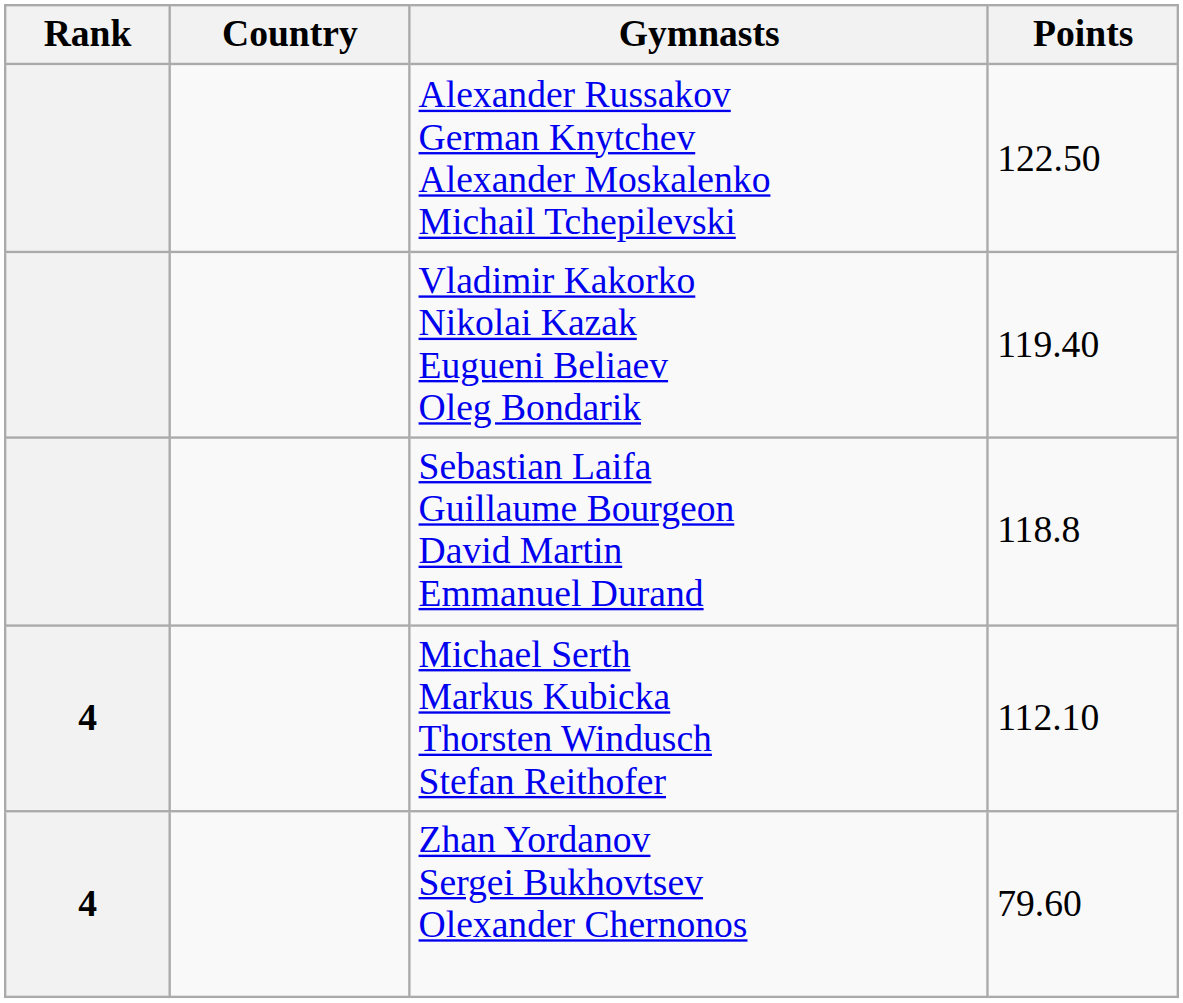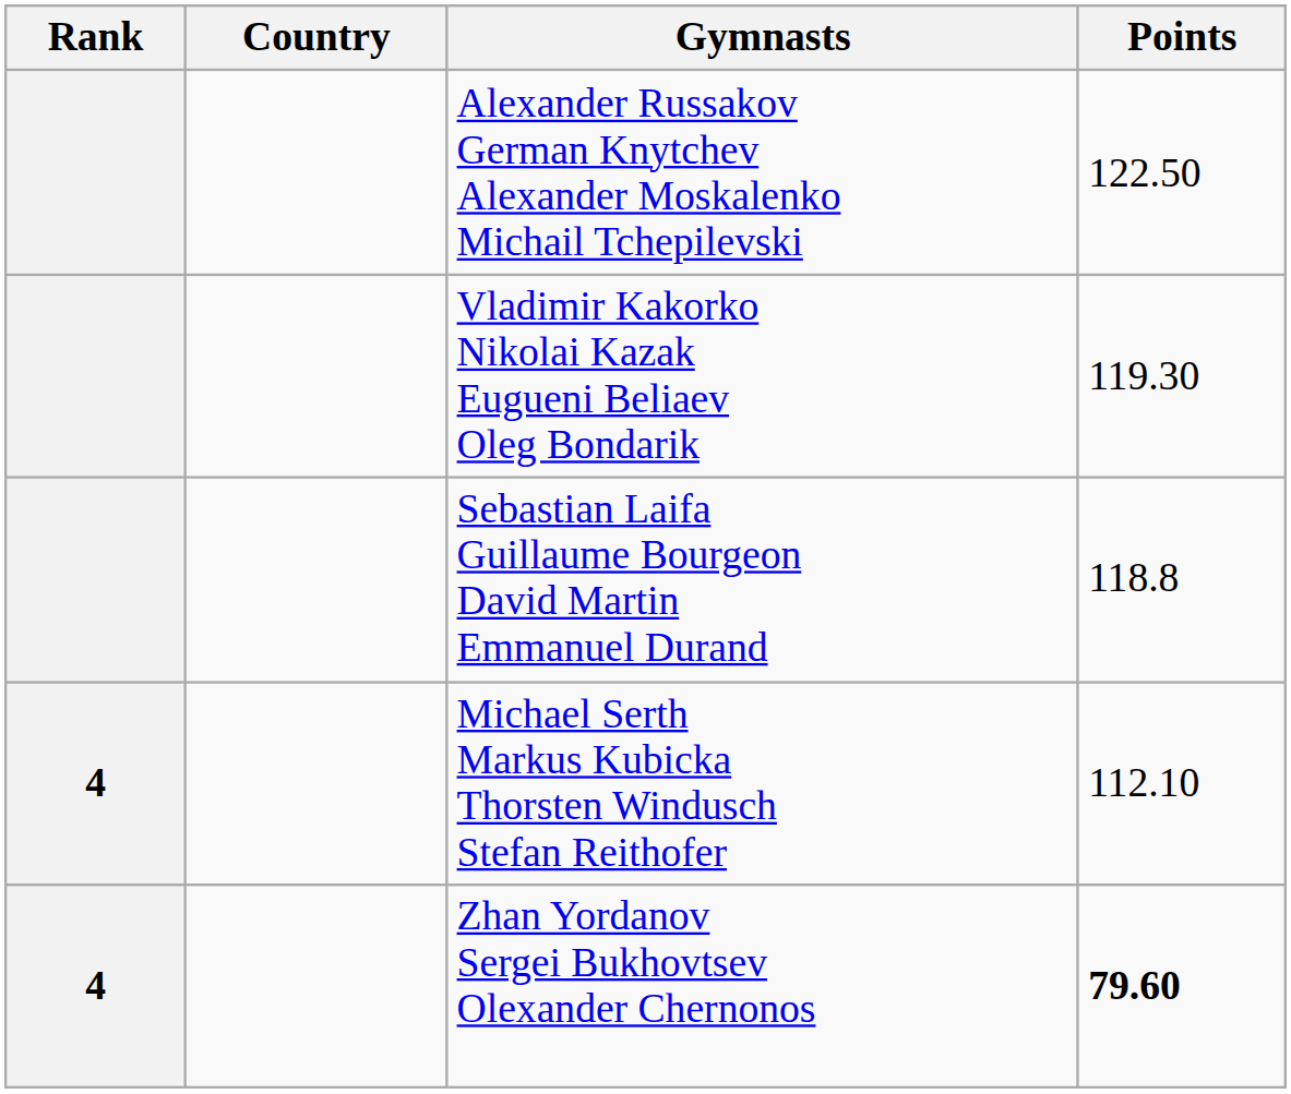Vladimir Kakorko Nikolai Kazak Eugueni Beliaev Oleg Bondarik | Points: 119.40 -> 119.30
Zhan Yordanov Sergei Bukhovtsev Olexander Chernonos | Points: normal -> bold
